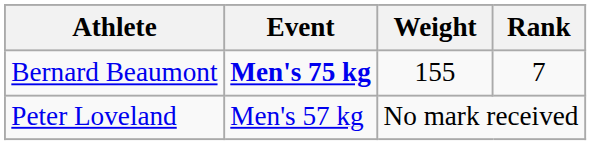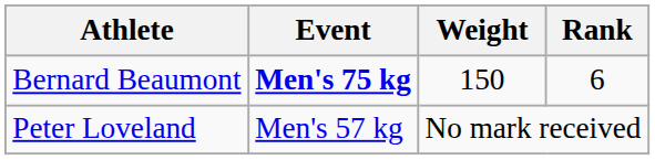Bernard Beaumont | Weight: 155 -> 150
Bernard Beaumont | Rank: 7 -> 6
